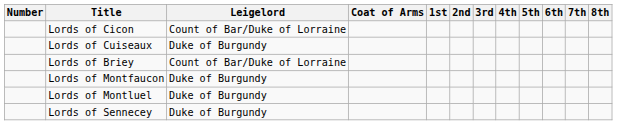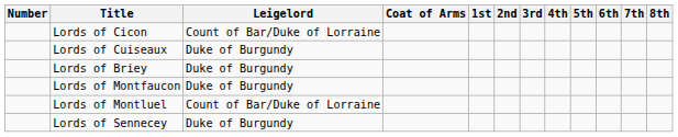Lords of Briey | Leigelord: Count of Bar/Duke of Lorraine -> Duke of Burgundy
Lords of Montluel | Leigelord: Duke of Burgundy -> Count of Bar/Duke of Lorraine
